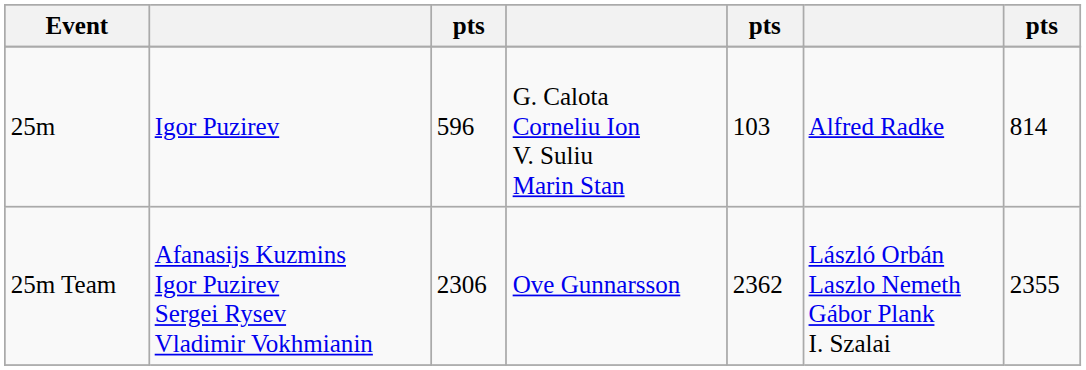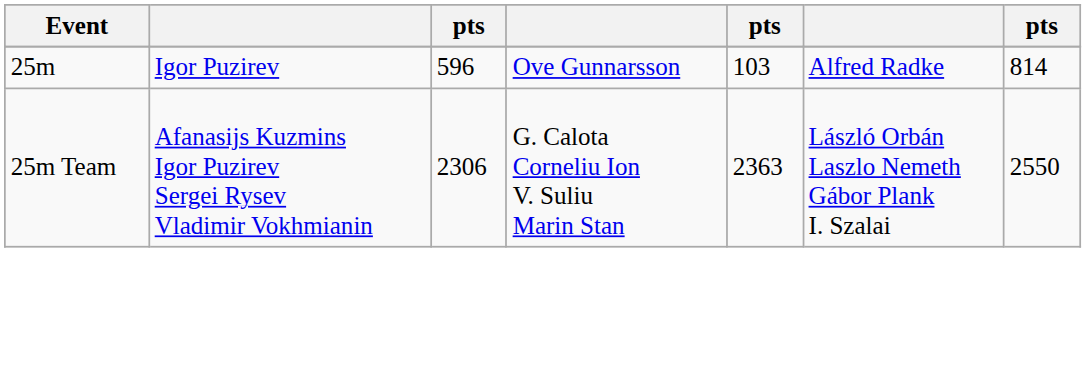25m | column 4: G. Calota Corneliu Ion V. Suliu Marin Stan -> Ove Gunnarsson
25m Team | column 4: Ove Gunnarsson -> G. Calota Corneliu Ion V. Suliu Marin Stan
25m Team | column 5: 2362 -> 2363
25m Team | column 7: 2355 -> 2550
